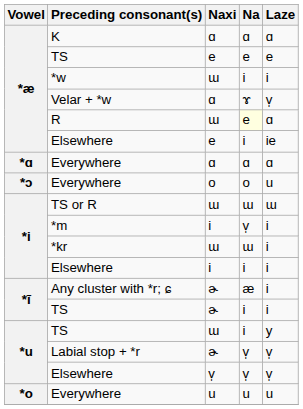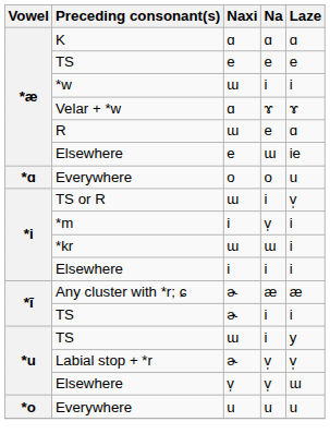Velar + *w | Laze: v̩ -> ɤ
R | Na: lightyellow background -> no background
Elsewhere / e | Na: i -> ɯ
- row: *ɑ | Everywhere | ɑ | ɑ | ɑ
Everywhere / o | Vowel: *ɔ -> *ɑ
TS or R | Na: ɯ -> i
TS or R | Laze: ɯ -> v̩
Any cluster with *r; ɕ | Laze: i -> æ
Elsewhere / v̩ | Laze: v̩ -> ɯ
